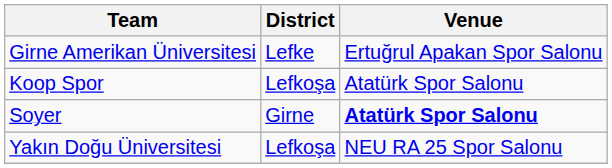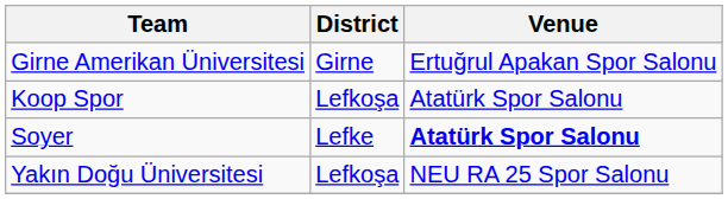Girne Amerikan Üniversitesi | District: Lefke -> Girne
Soyer | District: Girne -> Lefke
